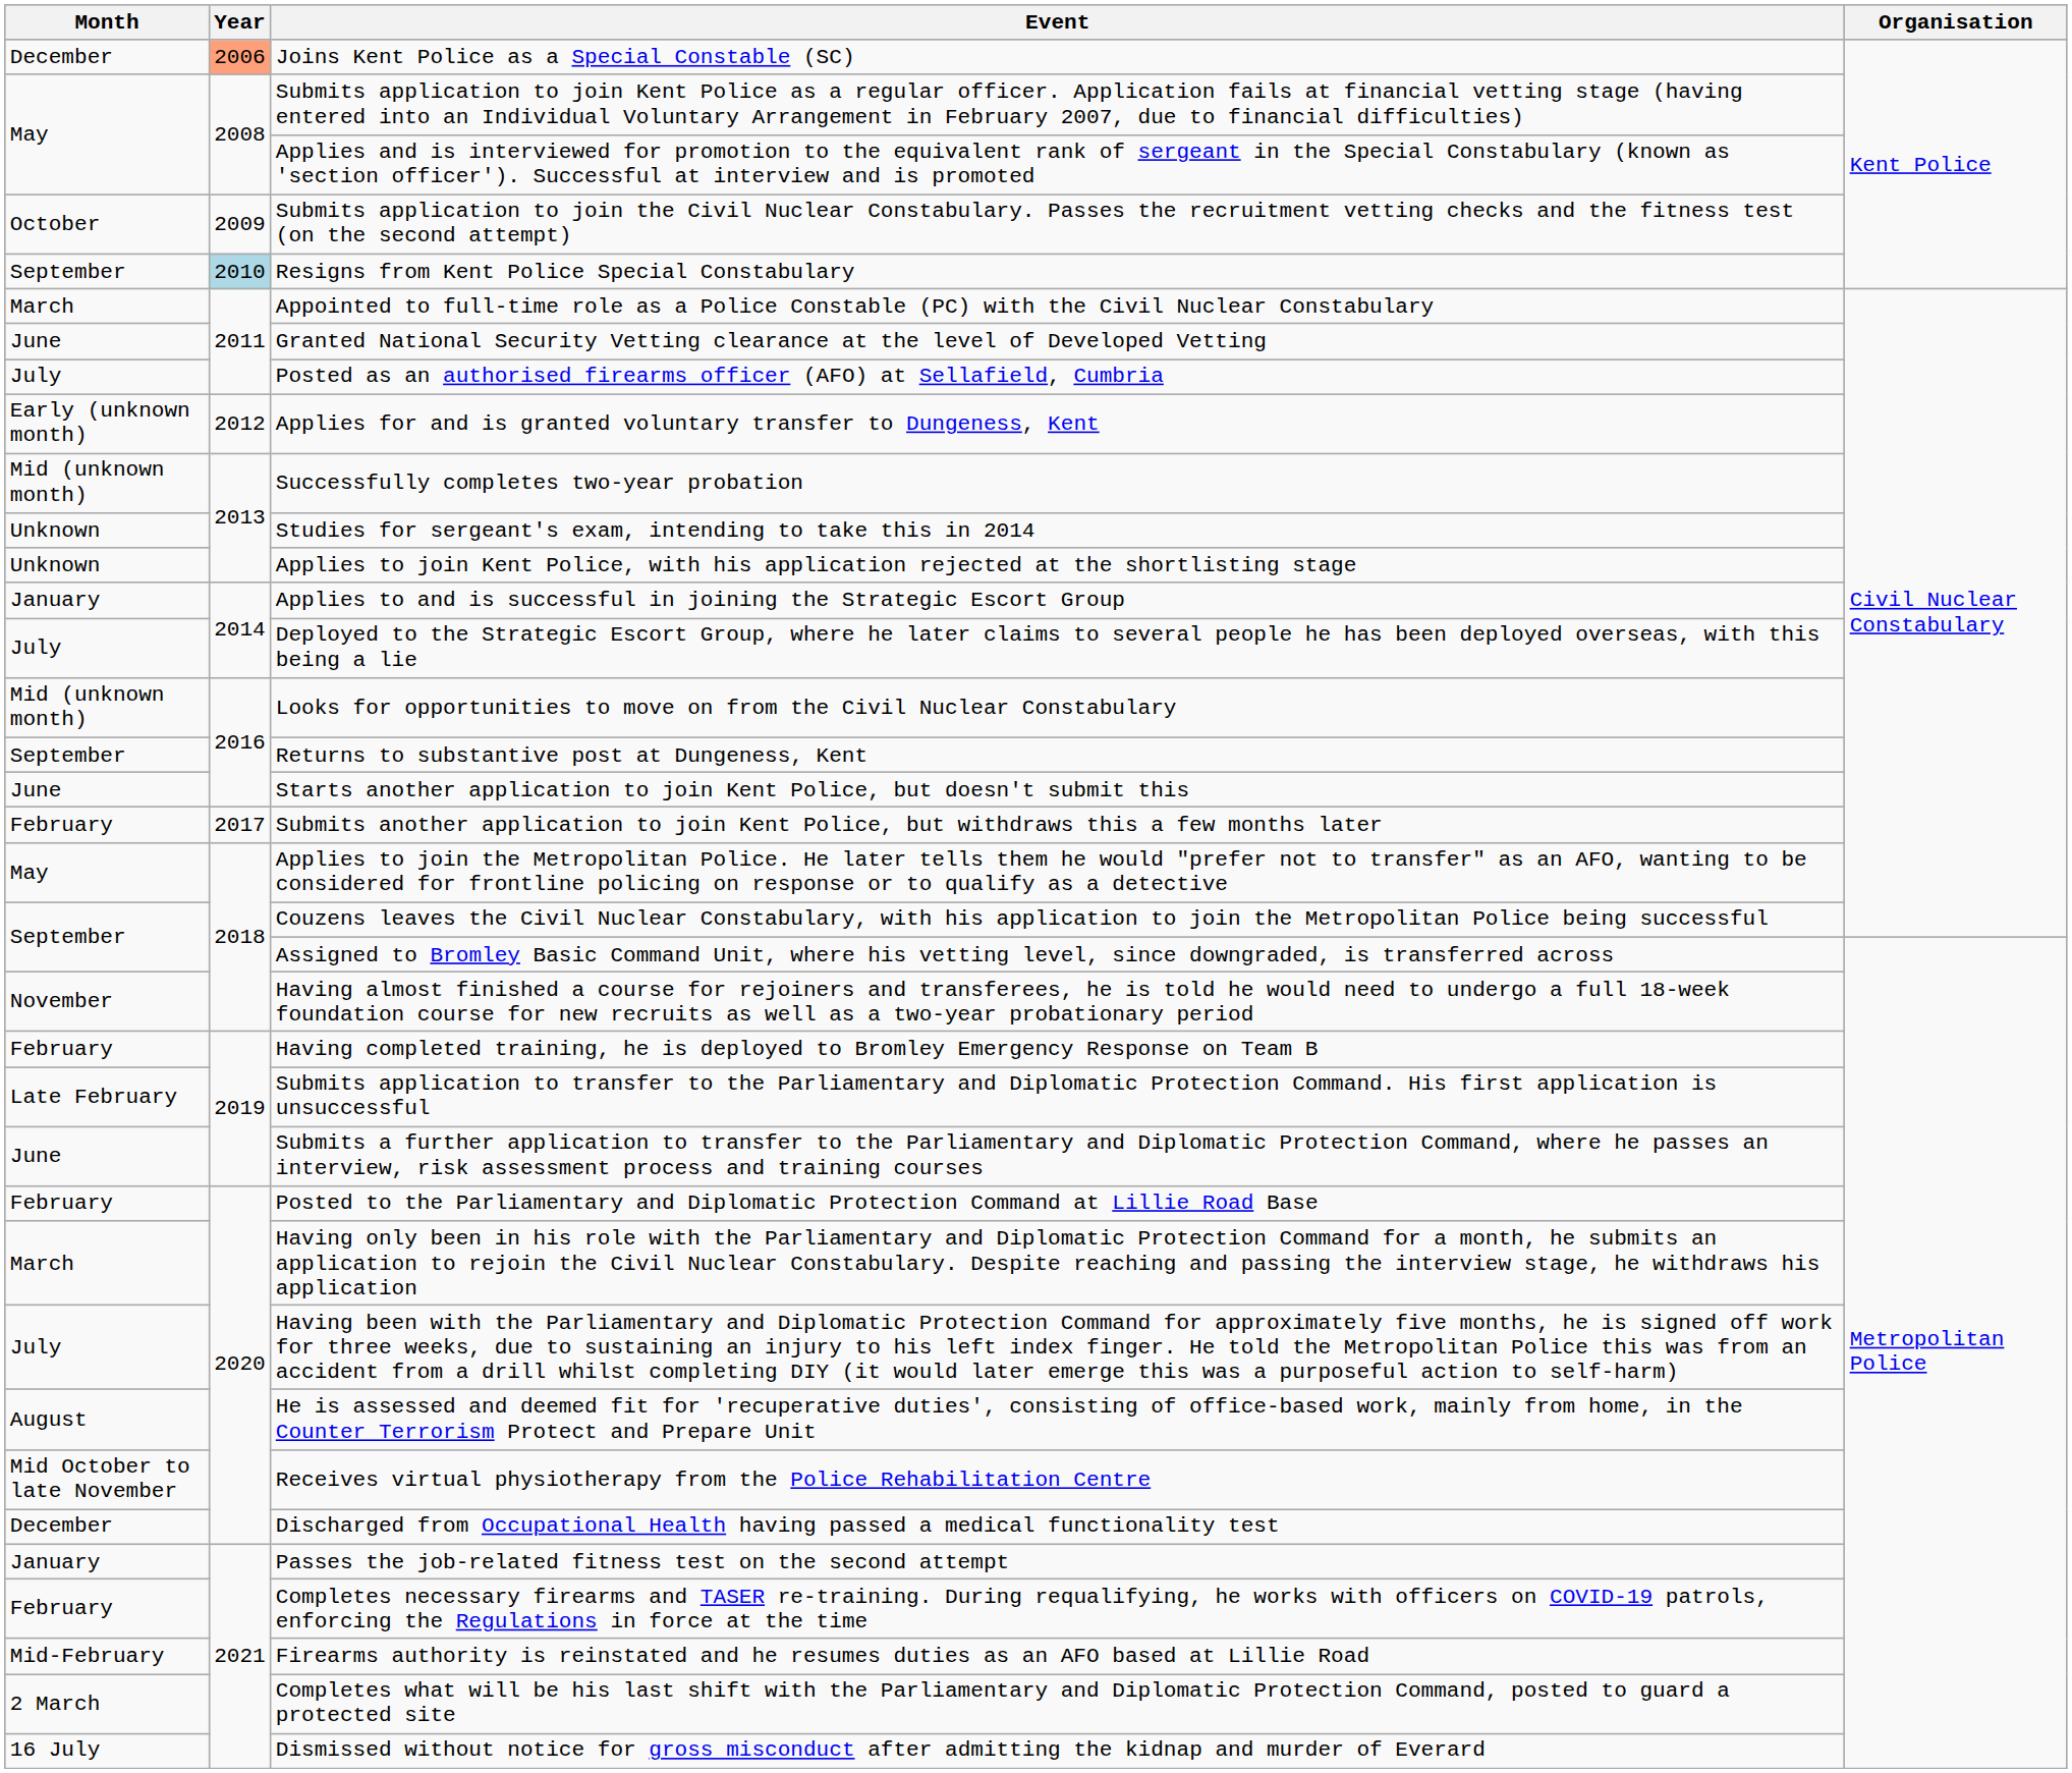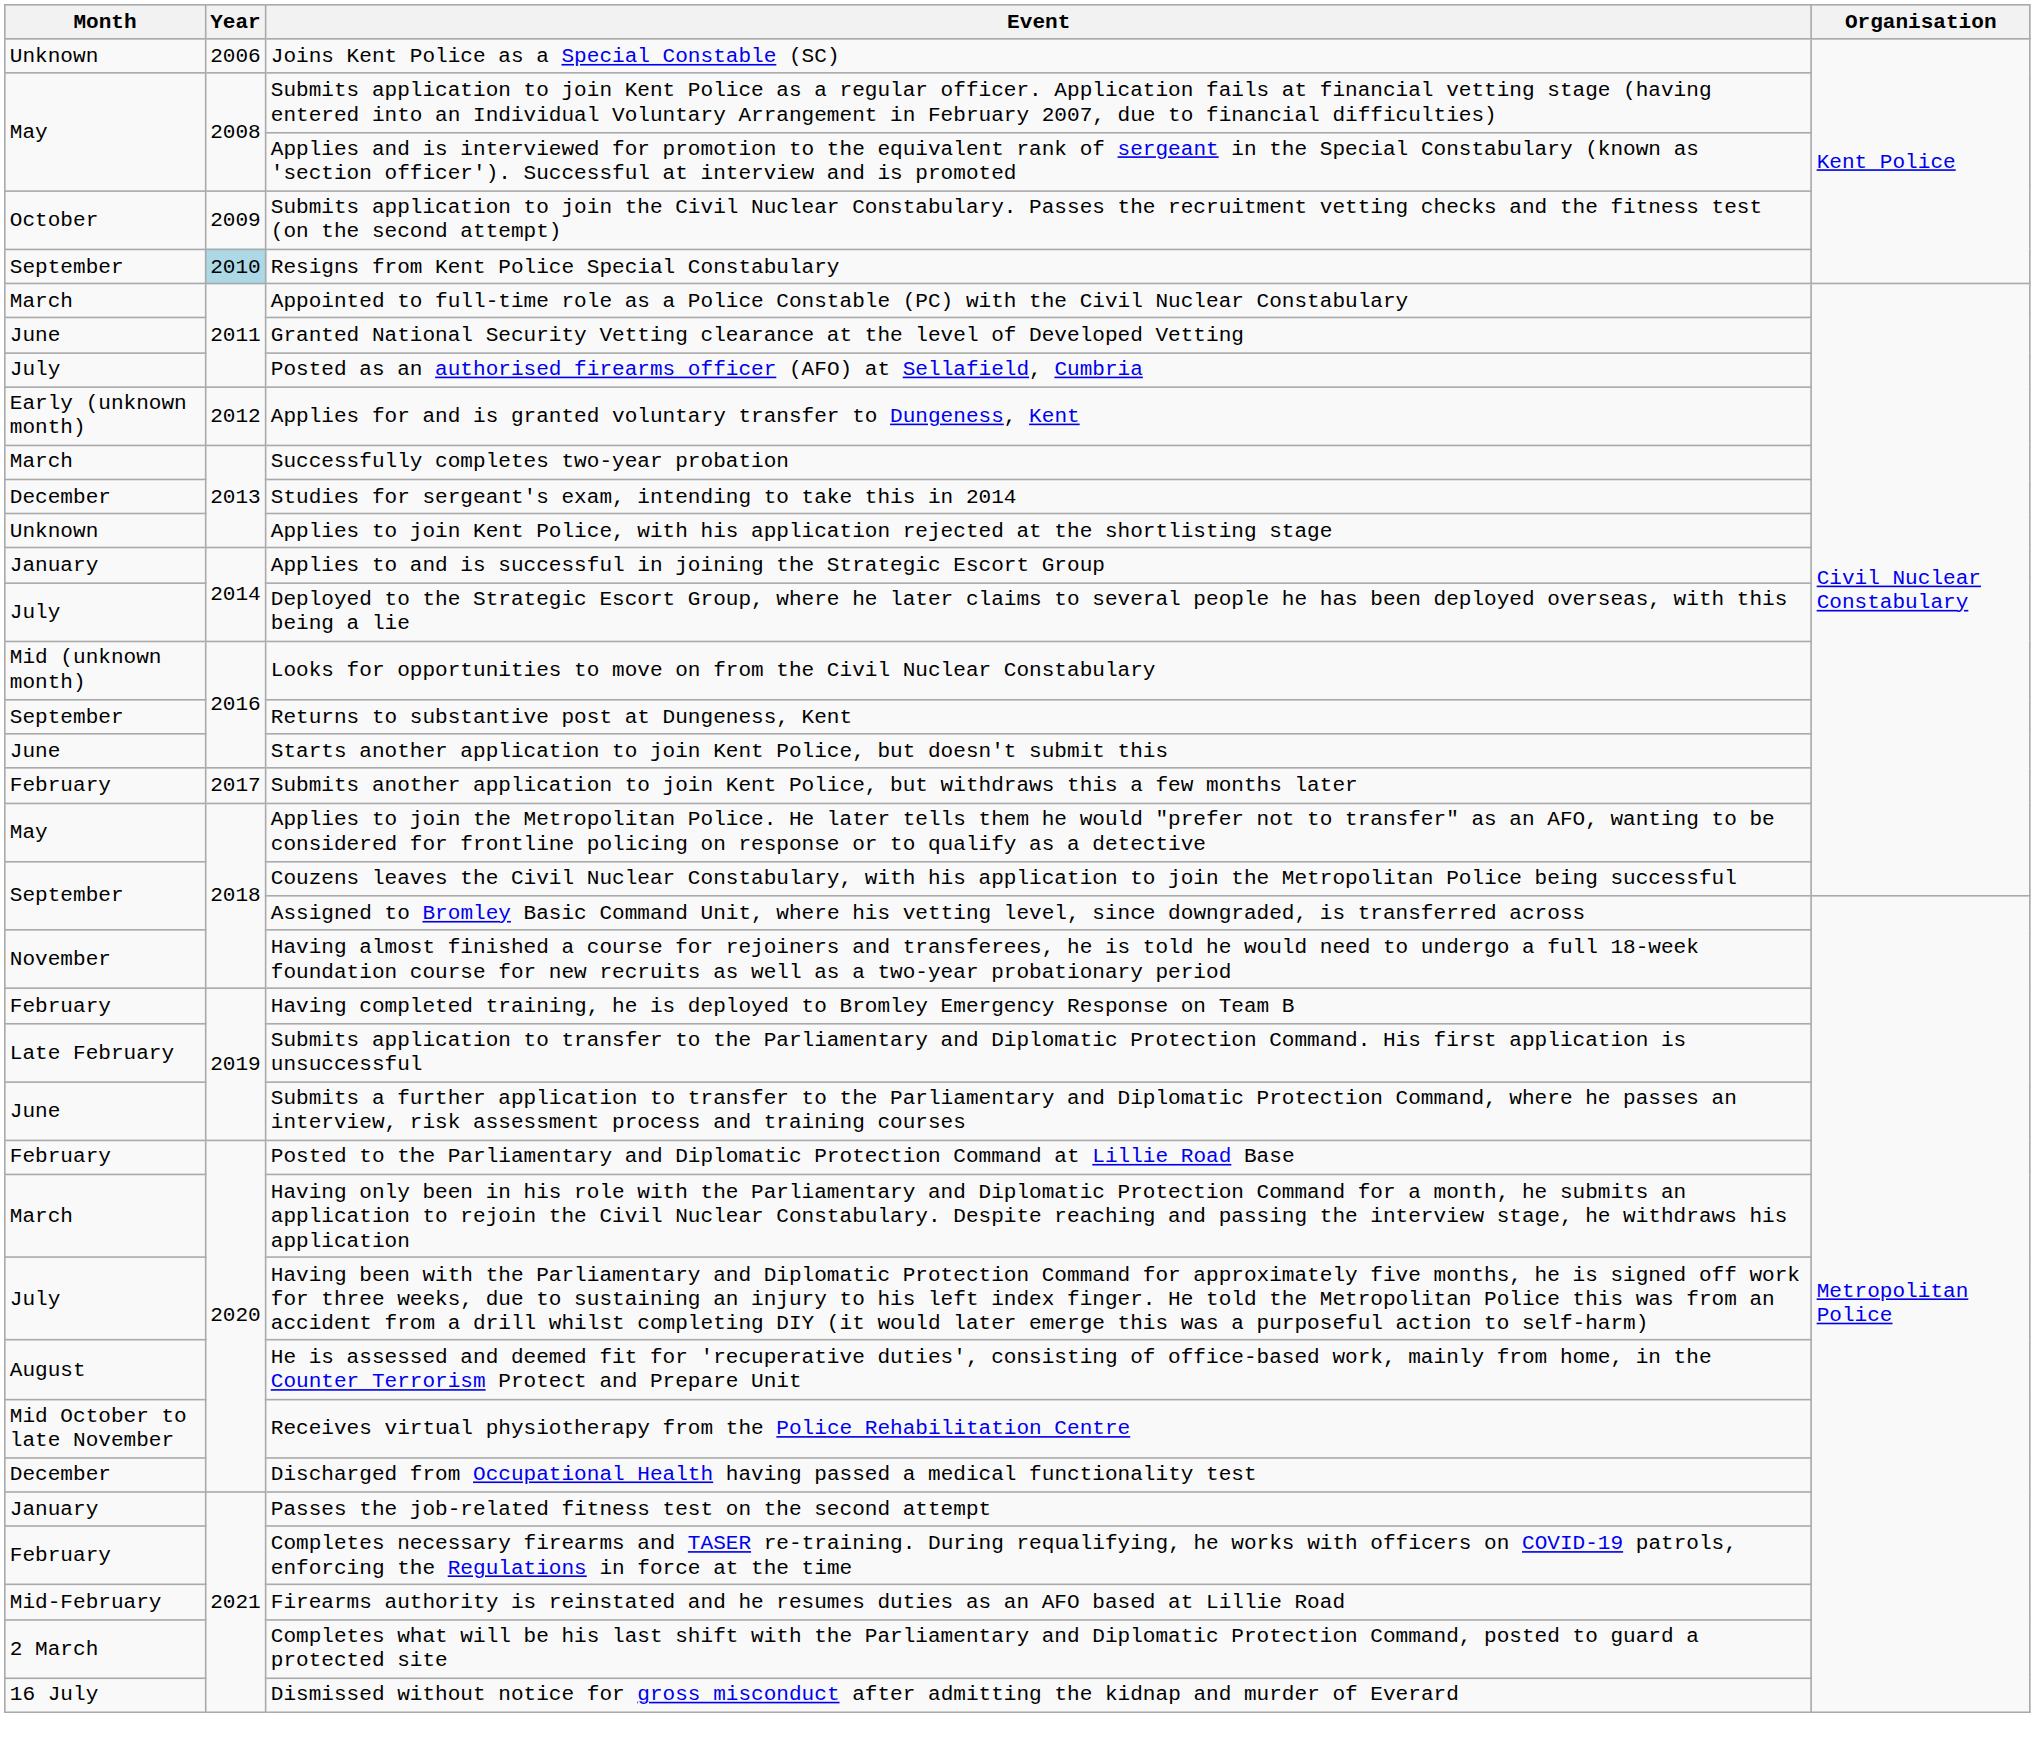Joins Kent Police as a Special Constable (SC) | Month: December -> Unknown
Joins Kent Police as a Special Constable (SC) | Year: lightsalmon background -> no background
Successfully completes two-year probation | Month: Mid (unknown month) -> March
Studies for sergeant's exam, intending to take this in 2014 | Month: Unknown -> December
